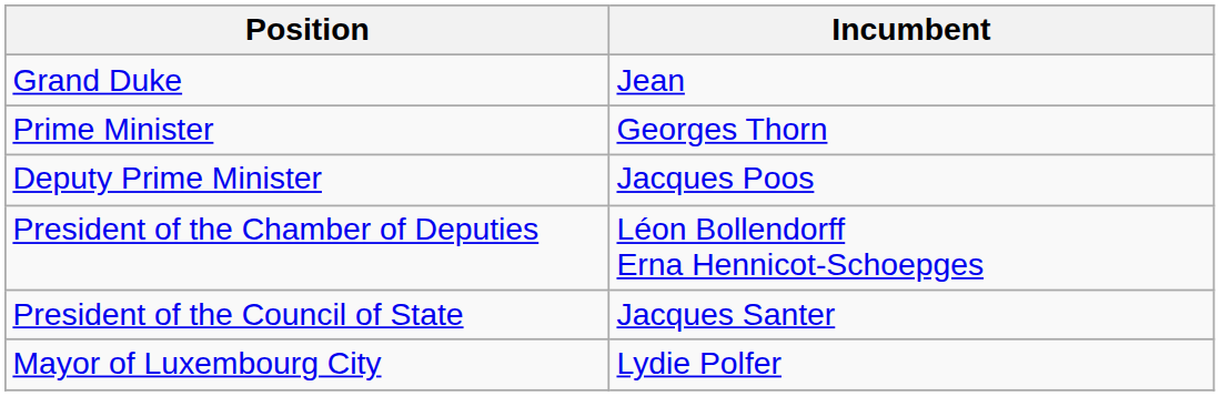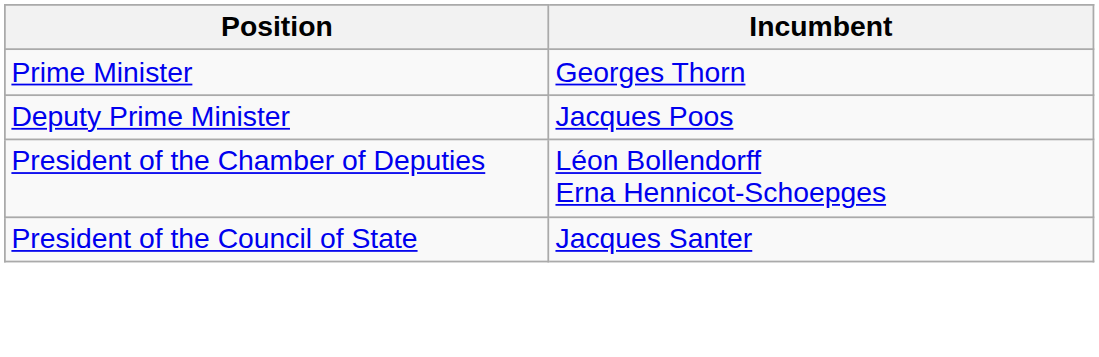- row: Grand Duke | Jean
- row: Mayor of Luxembourg City | Lydie Polfer
